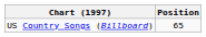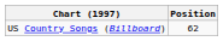US Country Songs (Billboard) | Position: 65 -> 62
